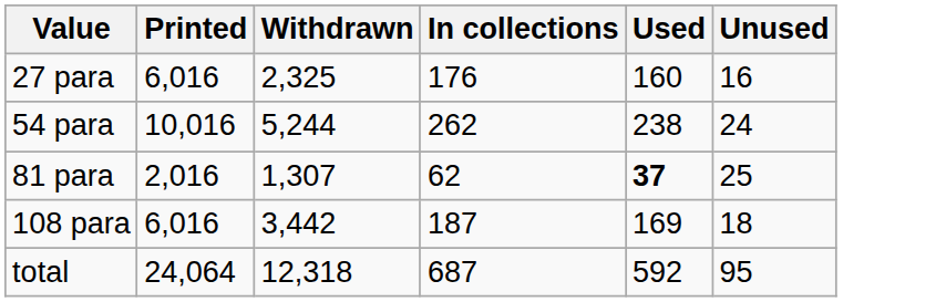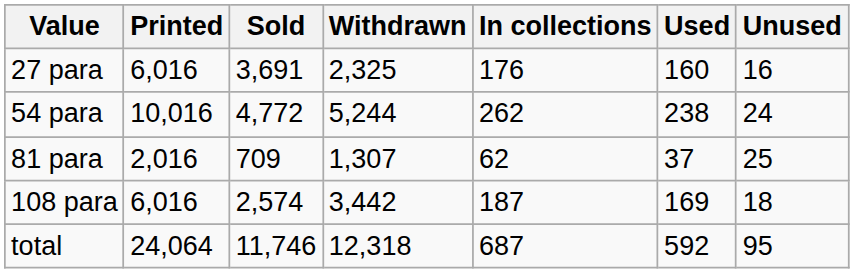+ column: Sold | 3,691 | 4,772 | 709 | 2,574 | 11,746
81 para | Used: bold -> normal
